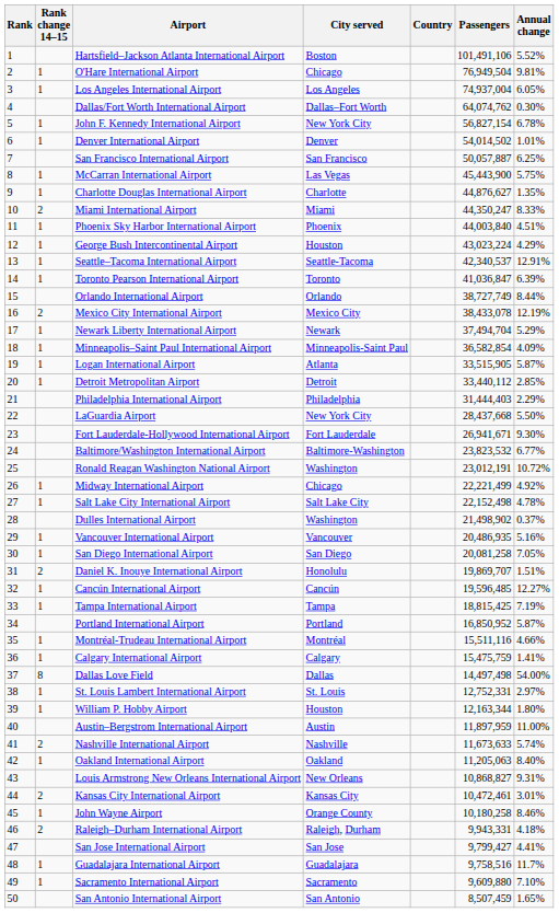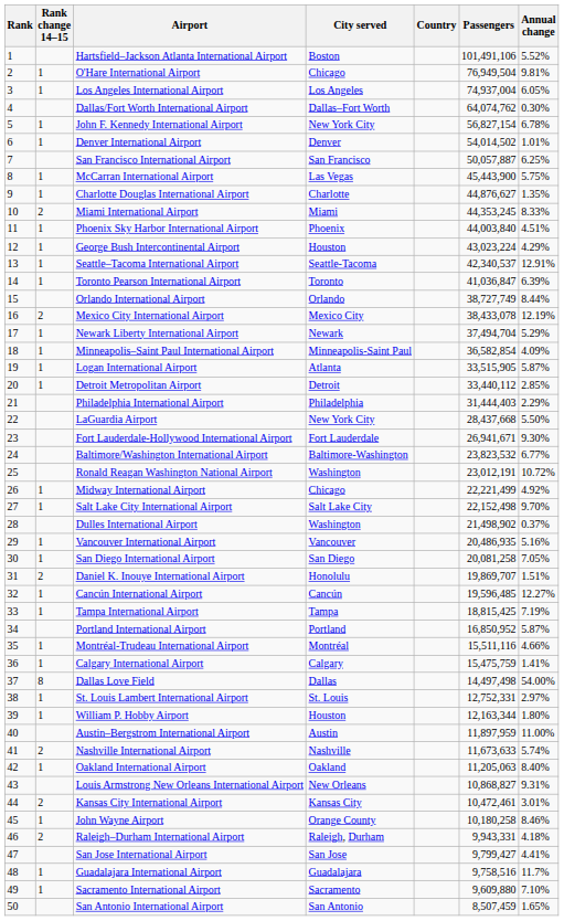Miami International Airport | Passengers: 44,350,247 -> 44,353,245
Salt Lake City International Airport | Annual change: 4.78% -> 9.70%
